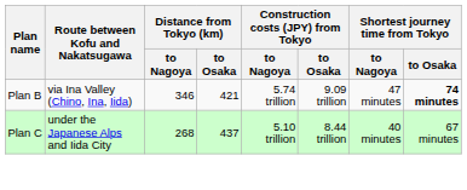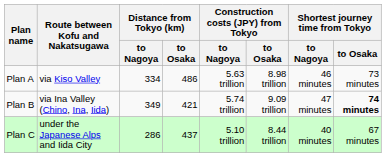+ row: Plan A | via Kiso Valley | 334 | 486 | 5.63 trillion | 8.98 trillion | 46 minutes | 73 minutes
Plan B | Distance from Tokyo (km) / to Nagoya: 346 -> 349
Plan C | Distance from Tokyo (km) / to Nagoya: 268 -> 286
